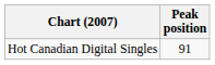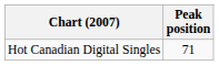Hot Canadian Digital Singles | Peak position: 91 -> 71
